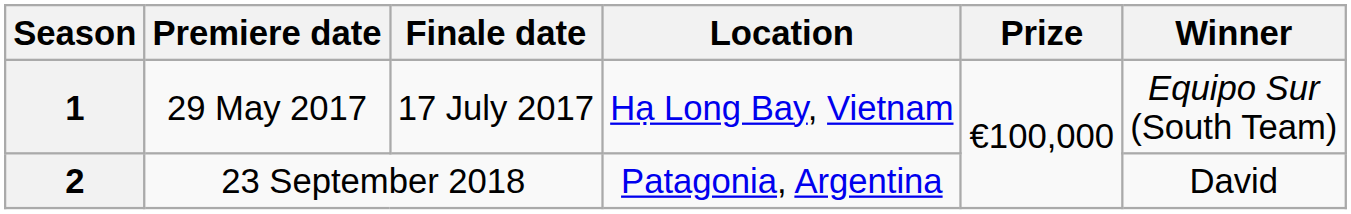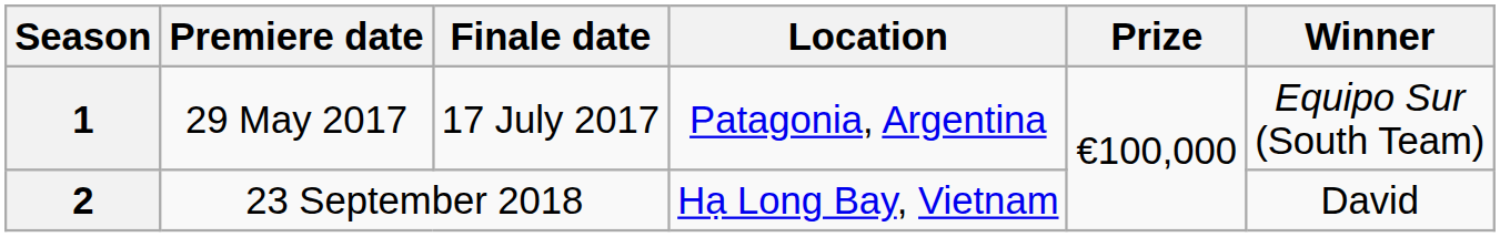1 | Location: Hạ Long Bay, Vietnam -> Patagonia, Argentina
2 | Location: Patagonia, Argentina -> Hạ Long Bay, Vietnam
